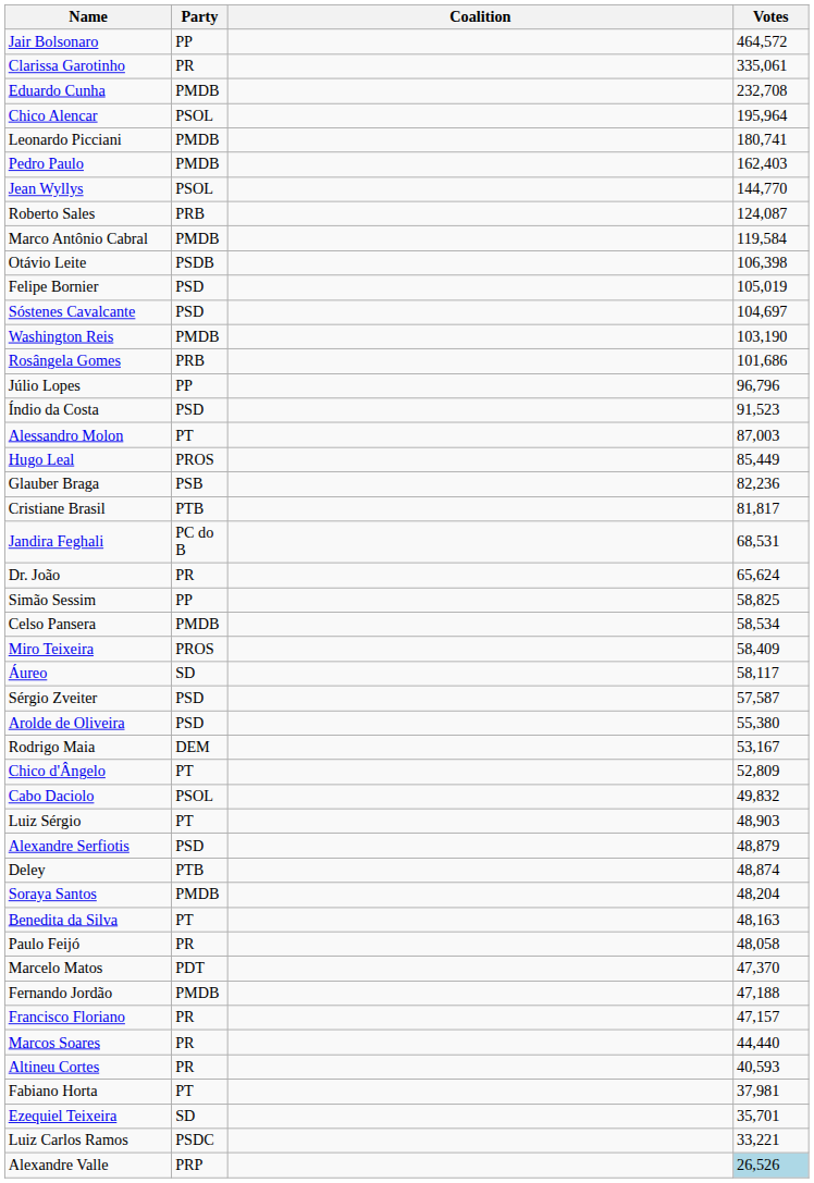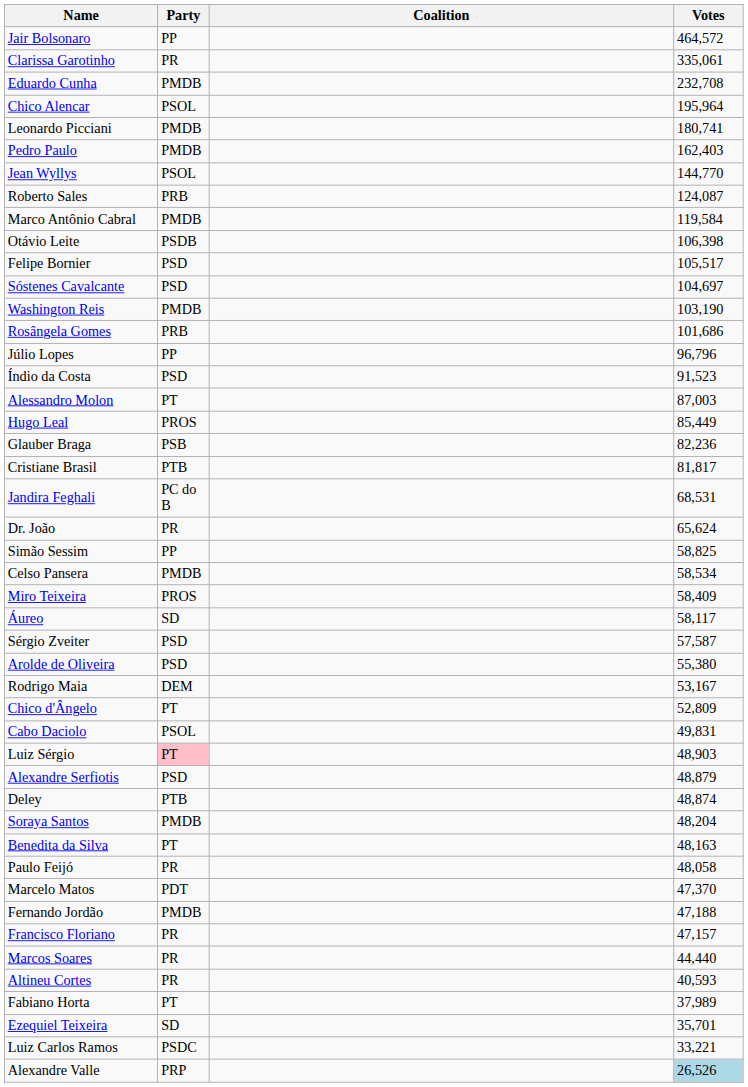Felipe Bornier | Votes: 105,019 -> 105,517
Cabo Daciolo | Votes: 49,832 -> 49,831
Luiz Sérgio | Party: no background -> pink background
Fabiano Horta | Votes: 37,981 -> 37,989
